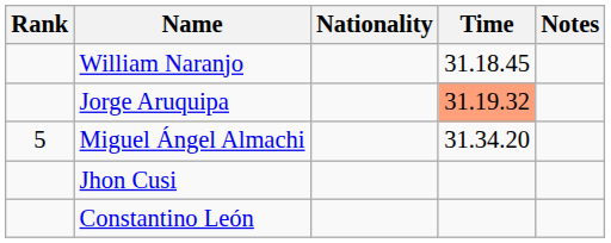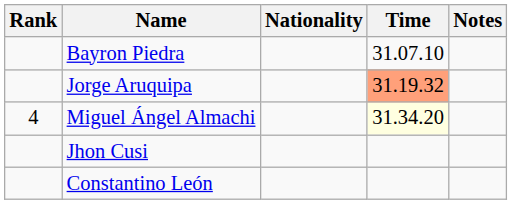+ row: Bayron Piedra | 31.07.10
- row: William Naranjo | 31.18.45
Miguel Ángel Almachi | Rank: 5 -> 4
Miguel Ángel Almachi | Time: no background -> lightyellow background
